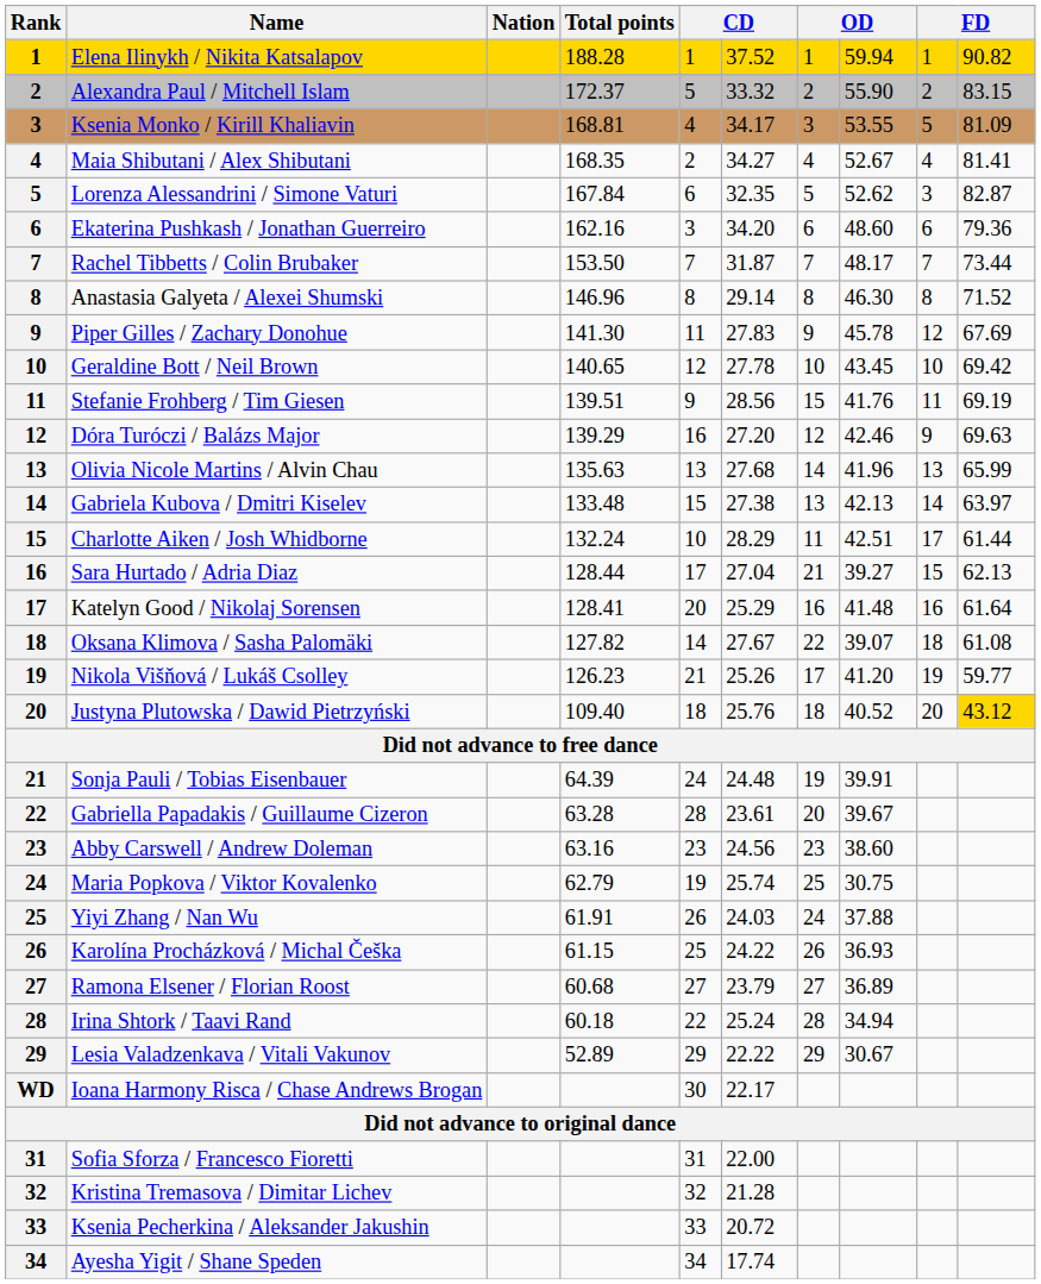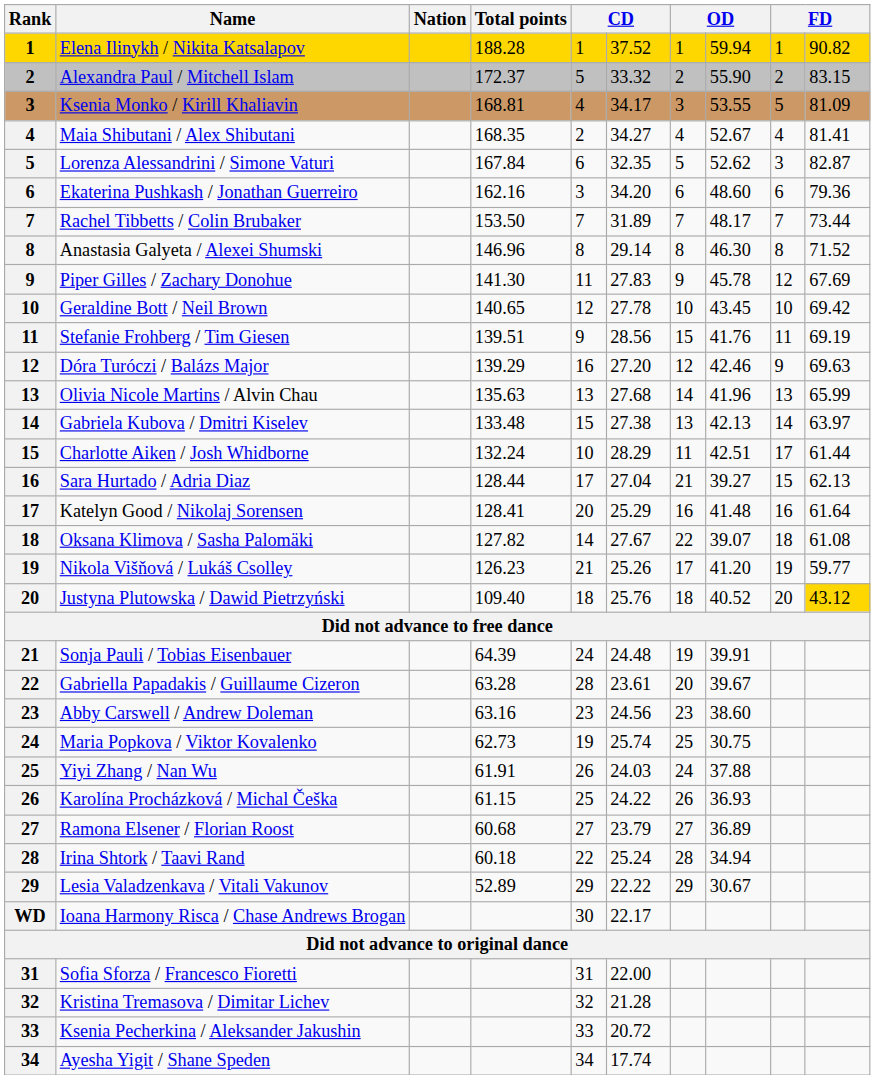Rachel Tibbetts / Colin Brubaker | column 6: 31.87 -> 31.89
Maria Popkova / Viktor Kovalenko | Total points: 62.79 -> 62.73
